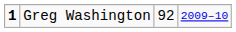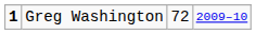Greg Washington | column 3: 92 -> 72
